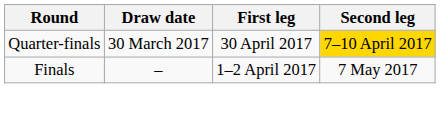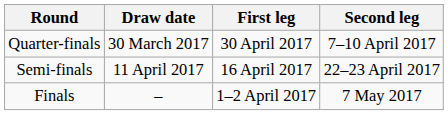Quarter-finals | Second leg: gold background -> no background
+ row: Semi-finals | 11 April 2017 | 16 April 2017 | 22–23 April 2017
